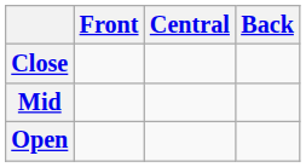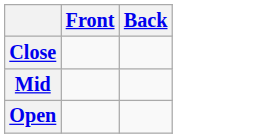- column: Central
